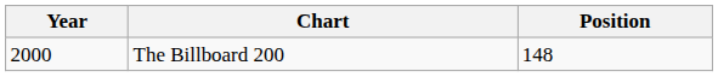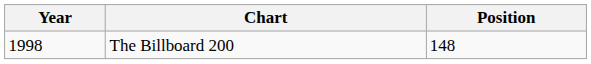The Billboard 200 | Year: 2000 -> 1998
